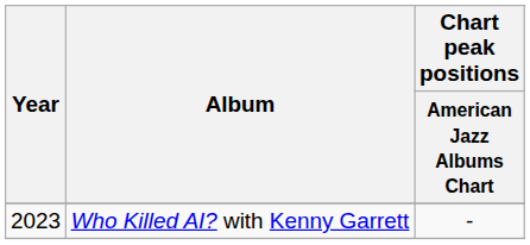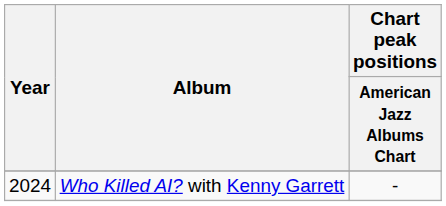Who Killed AI? with Kenny Garrett | Year: 2023 -> 2024
